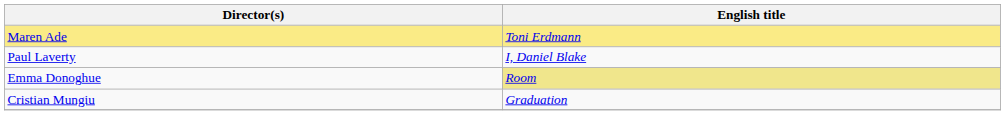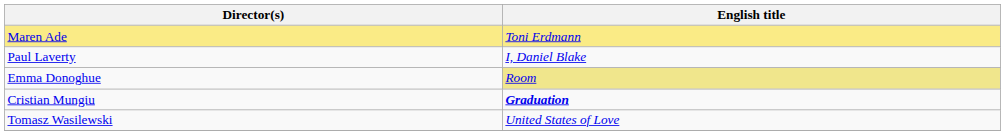Cristian Mungiu | English title: normal -> bold
+ row: Tomasz Wasilewski | United States of Love
